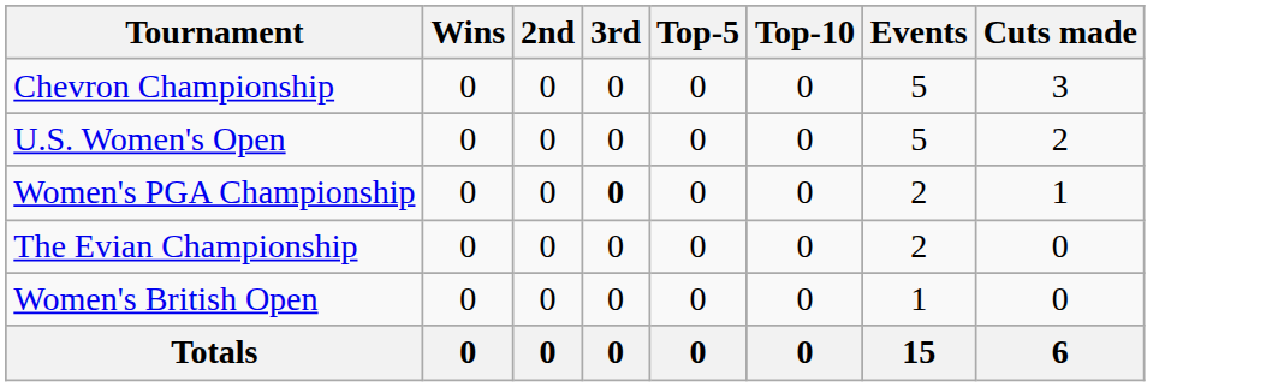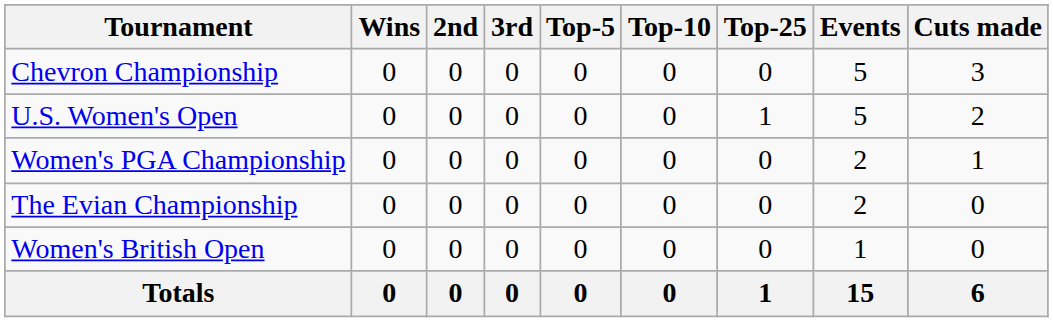+ column: Top-25 | 0 | 1 | 0 | 0 | 0 | 1
Women's PGA Championship | 3rd: bold -> normal
